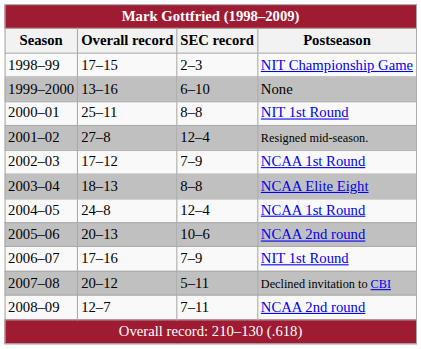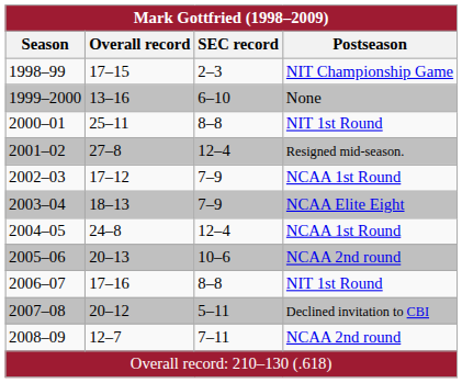2003–04 | SEC record: 8–8 -> 7–9
2006–07 | SEC record: 7–9 -> 8–8
